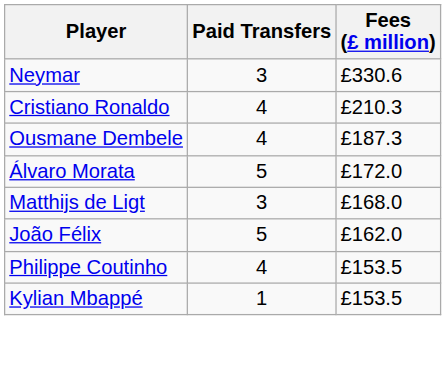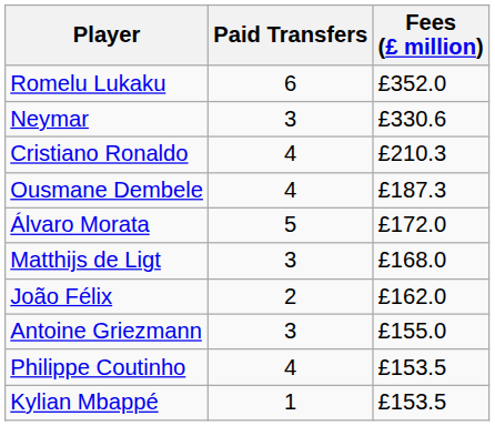+ row: Romelu Lukaku | 6 | £352.0
João Félix | Paid Transfers: 5 -> 2
+ row: Antoine Griezmann | 3 | £155.0
